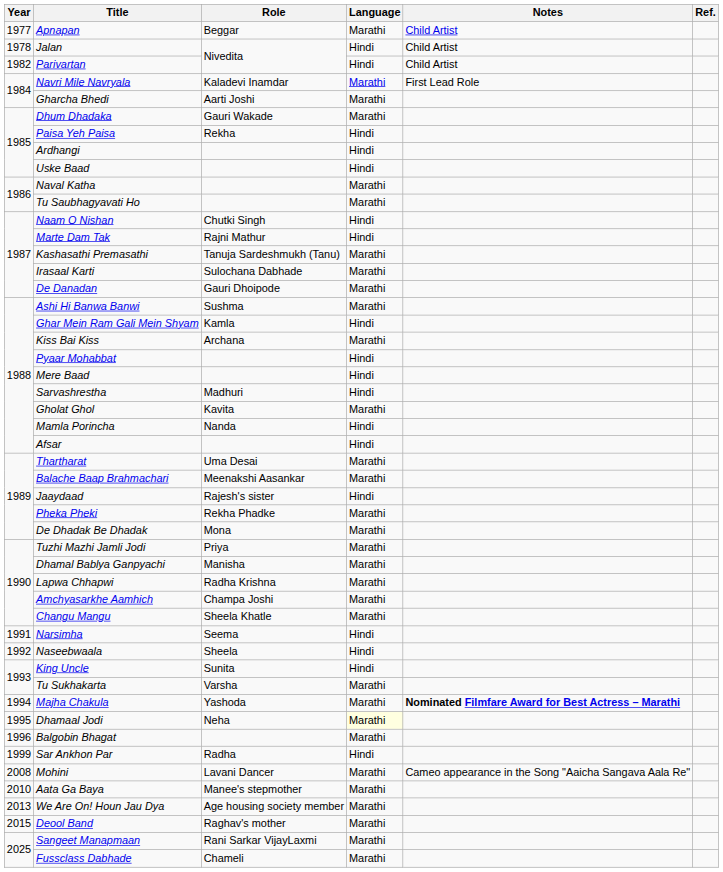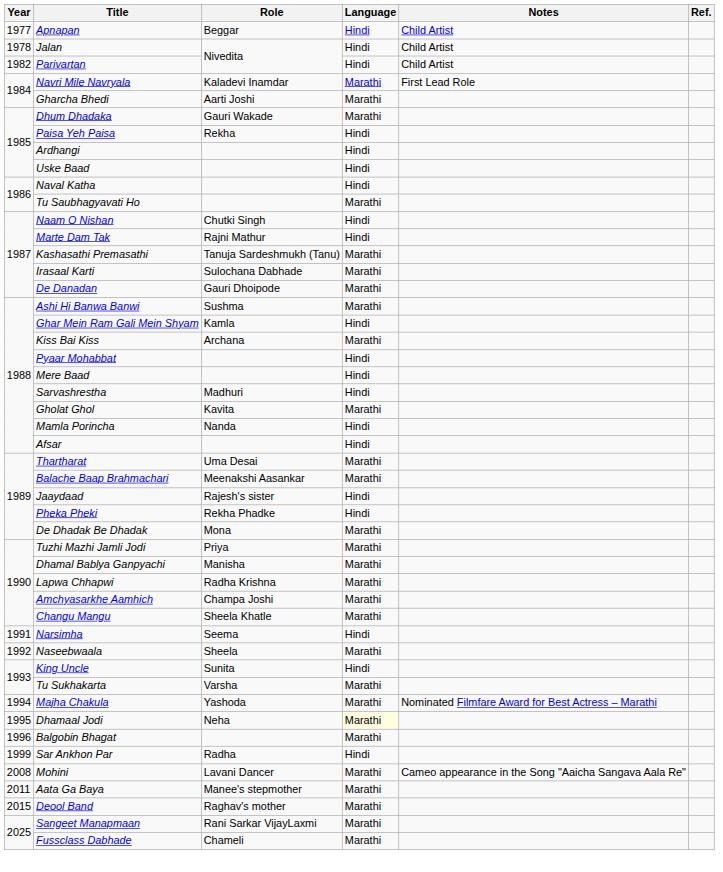Apnapan | Language: Marathi -> Hindi
Naval Katha | Language: Marathi -> Hindi
Pheka Pheki | Language: Marathi -> Hindi
Naseebwaala | Language: Hindi -> Marathi
Majha Chakula | Notes: bold -> normal
Aata Ga Baya | Year: 2010 -> 2011
- row: 2013 | We Are On! Houn Jau Dya | Age housing society member | Marathi
